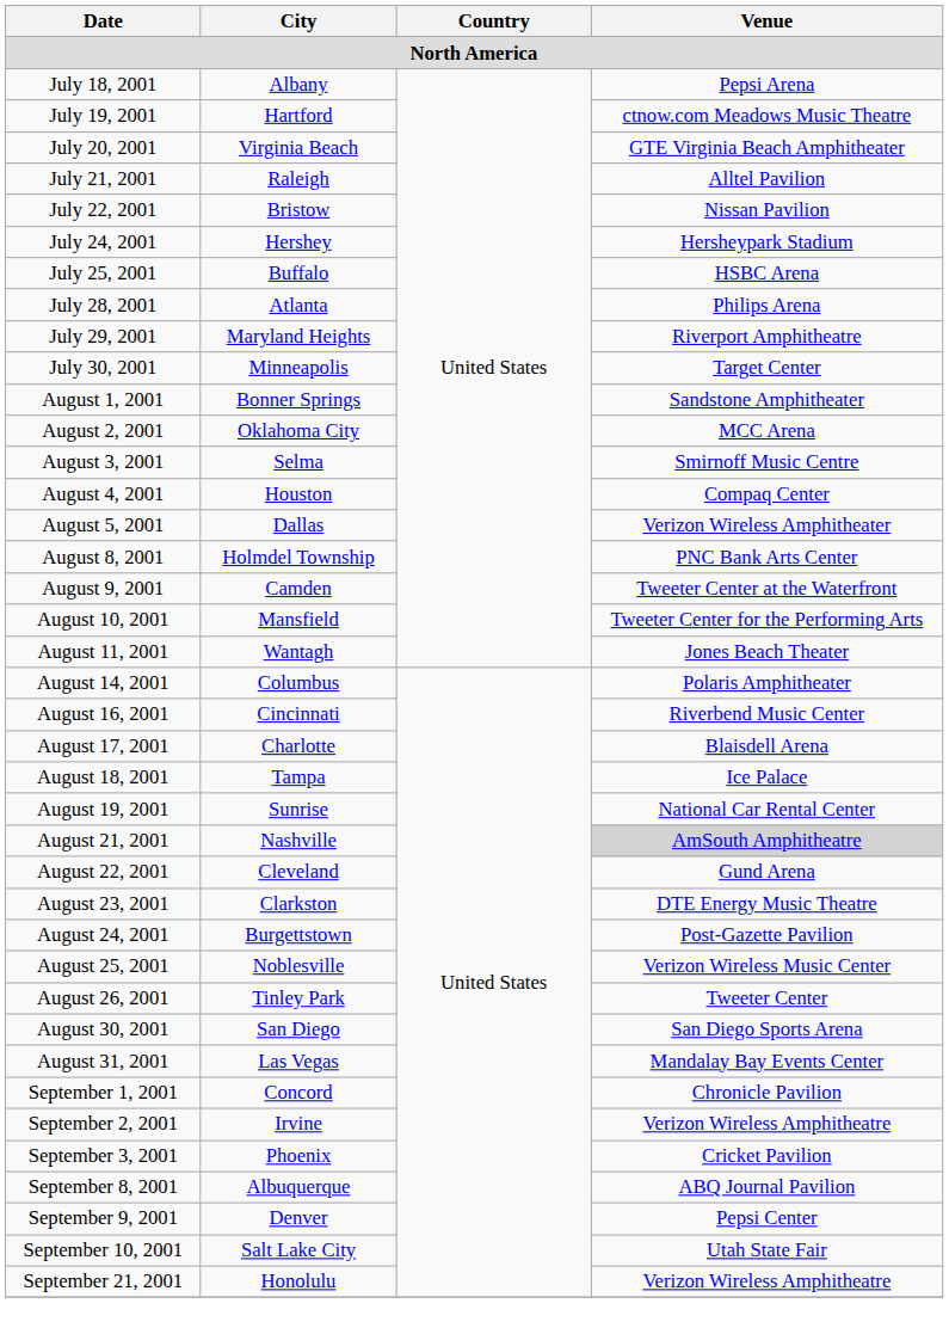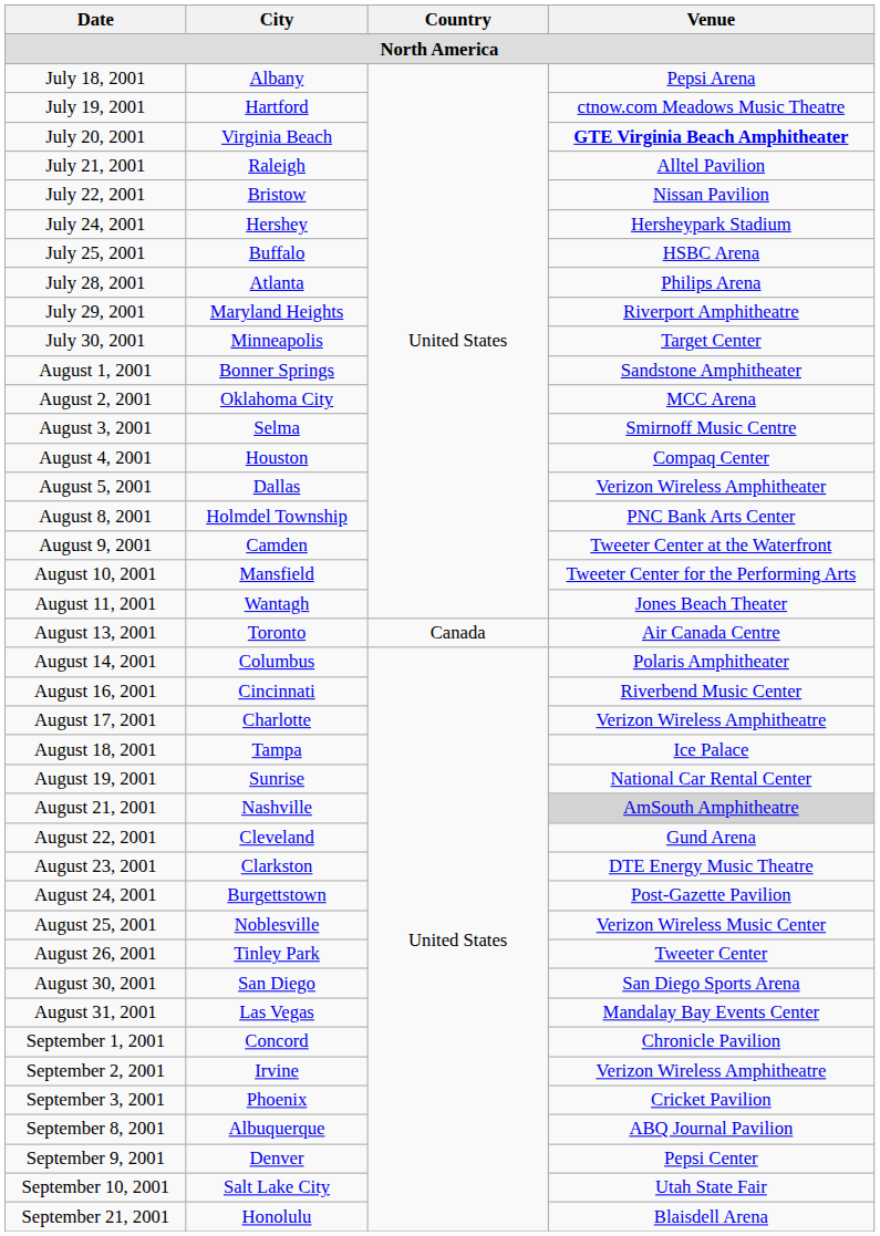July 20, 2001 | Venue: normal -> bold
+ row: August 13, 2001 | Toronto | Canada | Air Canada Centre
August 17, 2001 | Venue: Blaisdell Arena -> Verizon Wireless Amphitheatre
September 21, 2001 | Venue: Verizon Wireless Amphitheatre -> Blaisdell Arena
